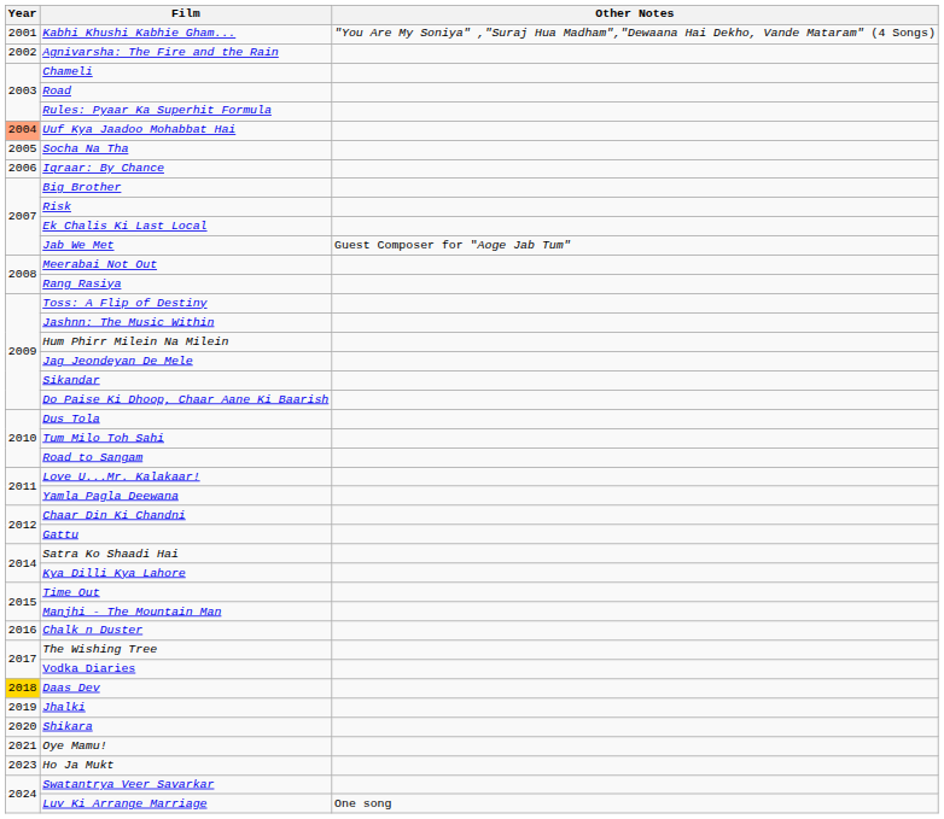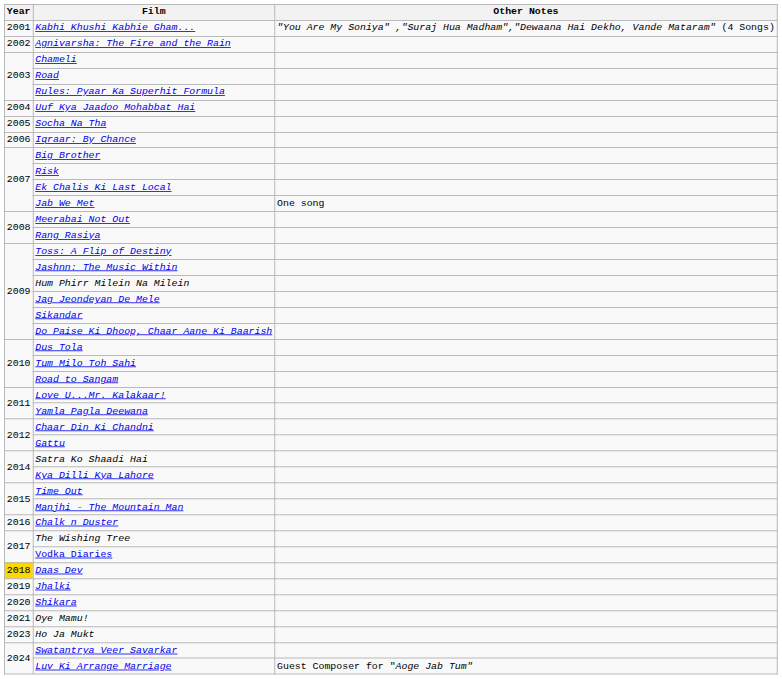Uuf Kya Jaadoo Mohabbat Hai | Year: lightsalmon background -> no background
Jab We Met | Other Notes: Guest Composer for "Aoge Jab Tum" -> One song
Luv Ki Arrange Marriage | Other Notes: One song -> Guest Composer for "Aoge Jab Tum"
